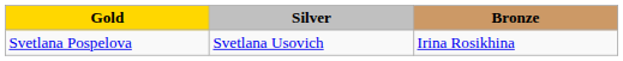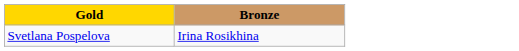- column: Silver | Svetlana Usovich
